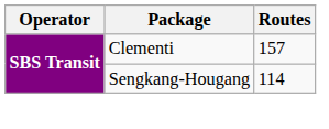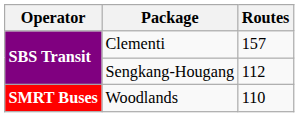Sengkang-Hougang | Routes: 114 -> 112
+ row: SMRT Buses | Woodlands | 110
